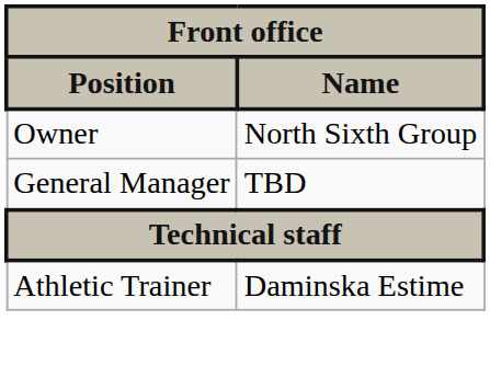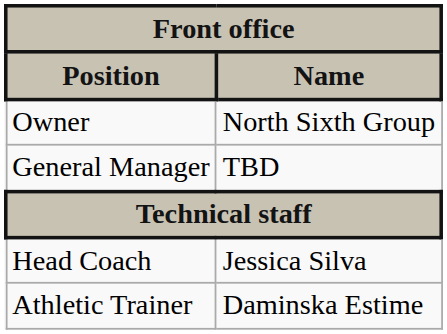+ row: Head Coach | Jessica Silva
